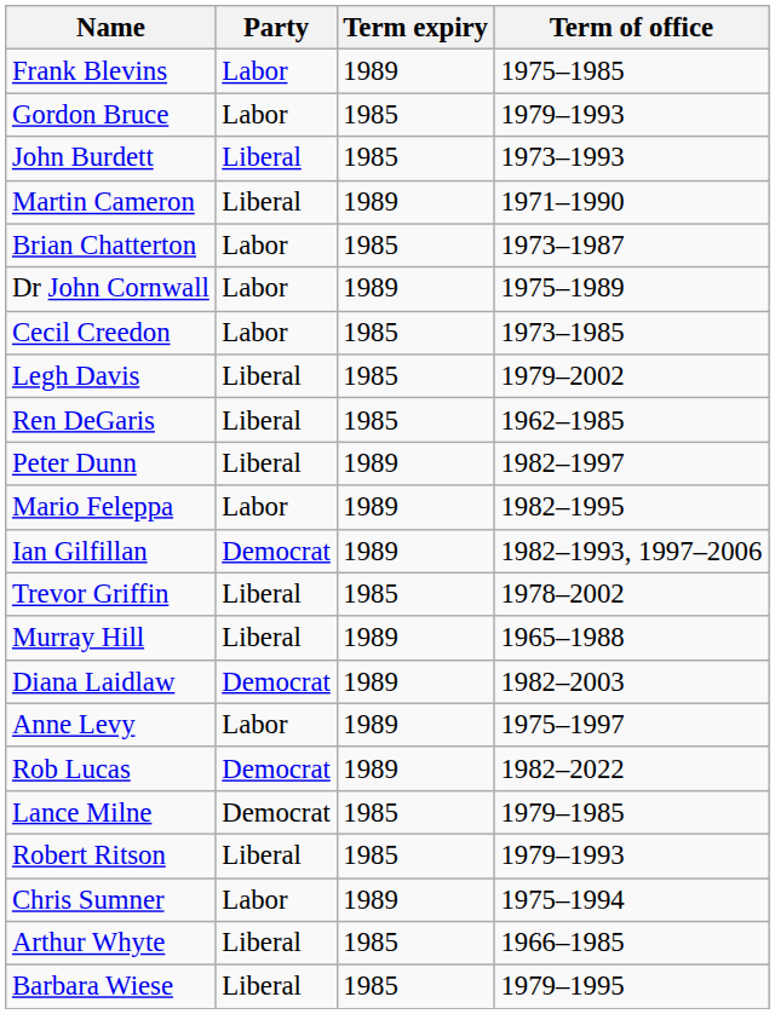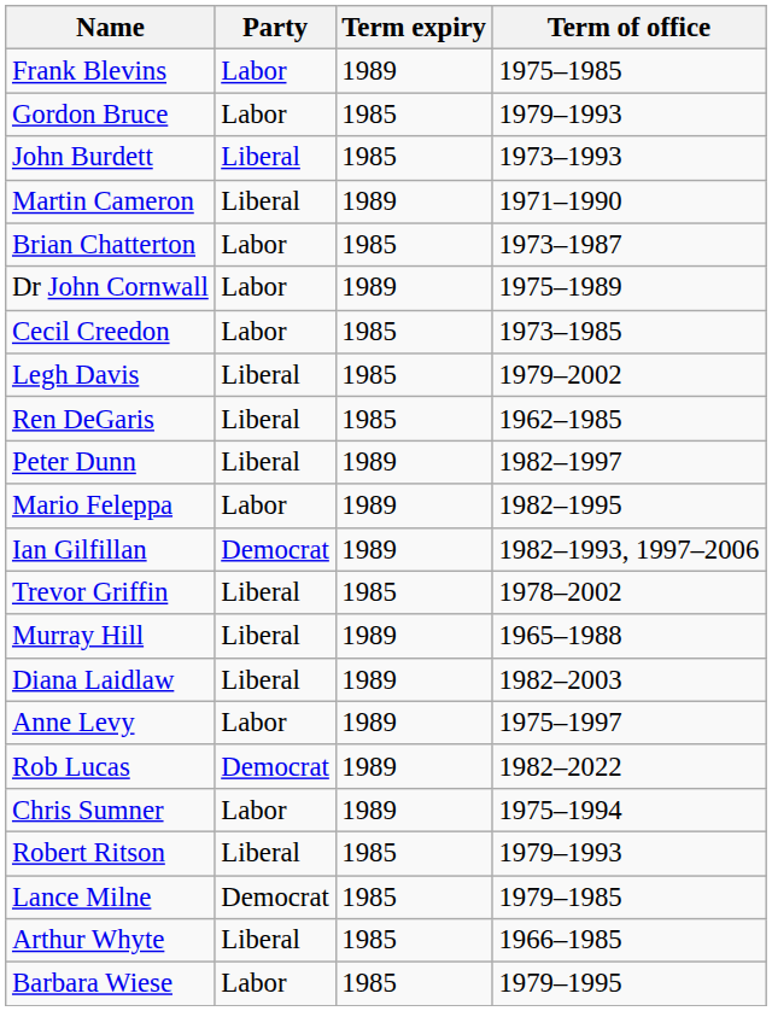Diana Laidlaw | Party: Democrat -> Liberal
rows swapped: Lance Milne <-> Chris Sumner
Barbara Wiese | Party: Liberal -> Labor
